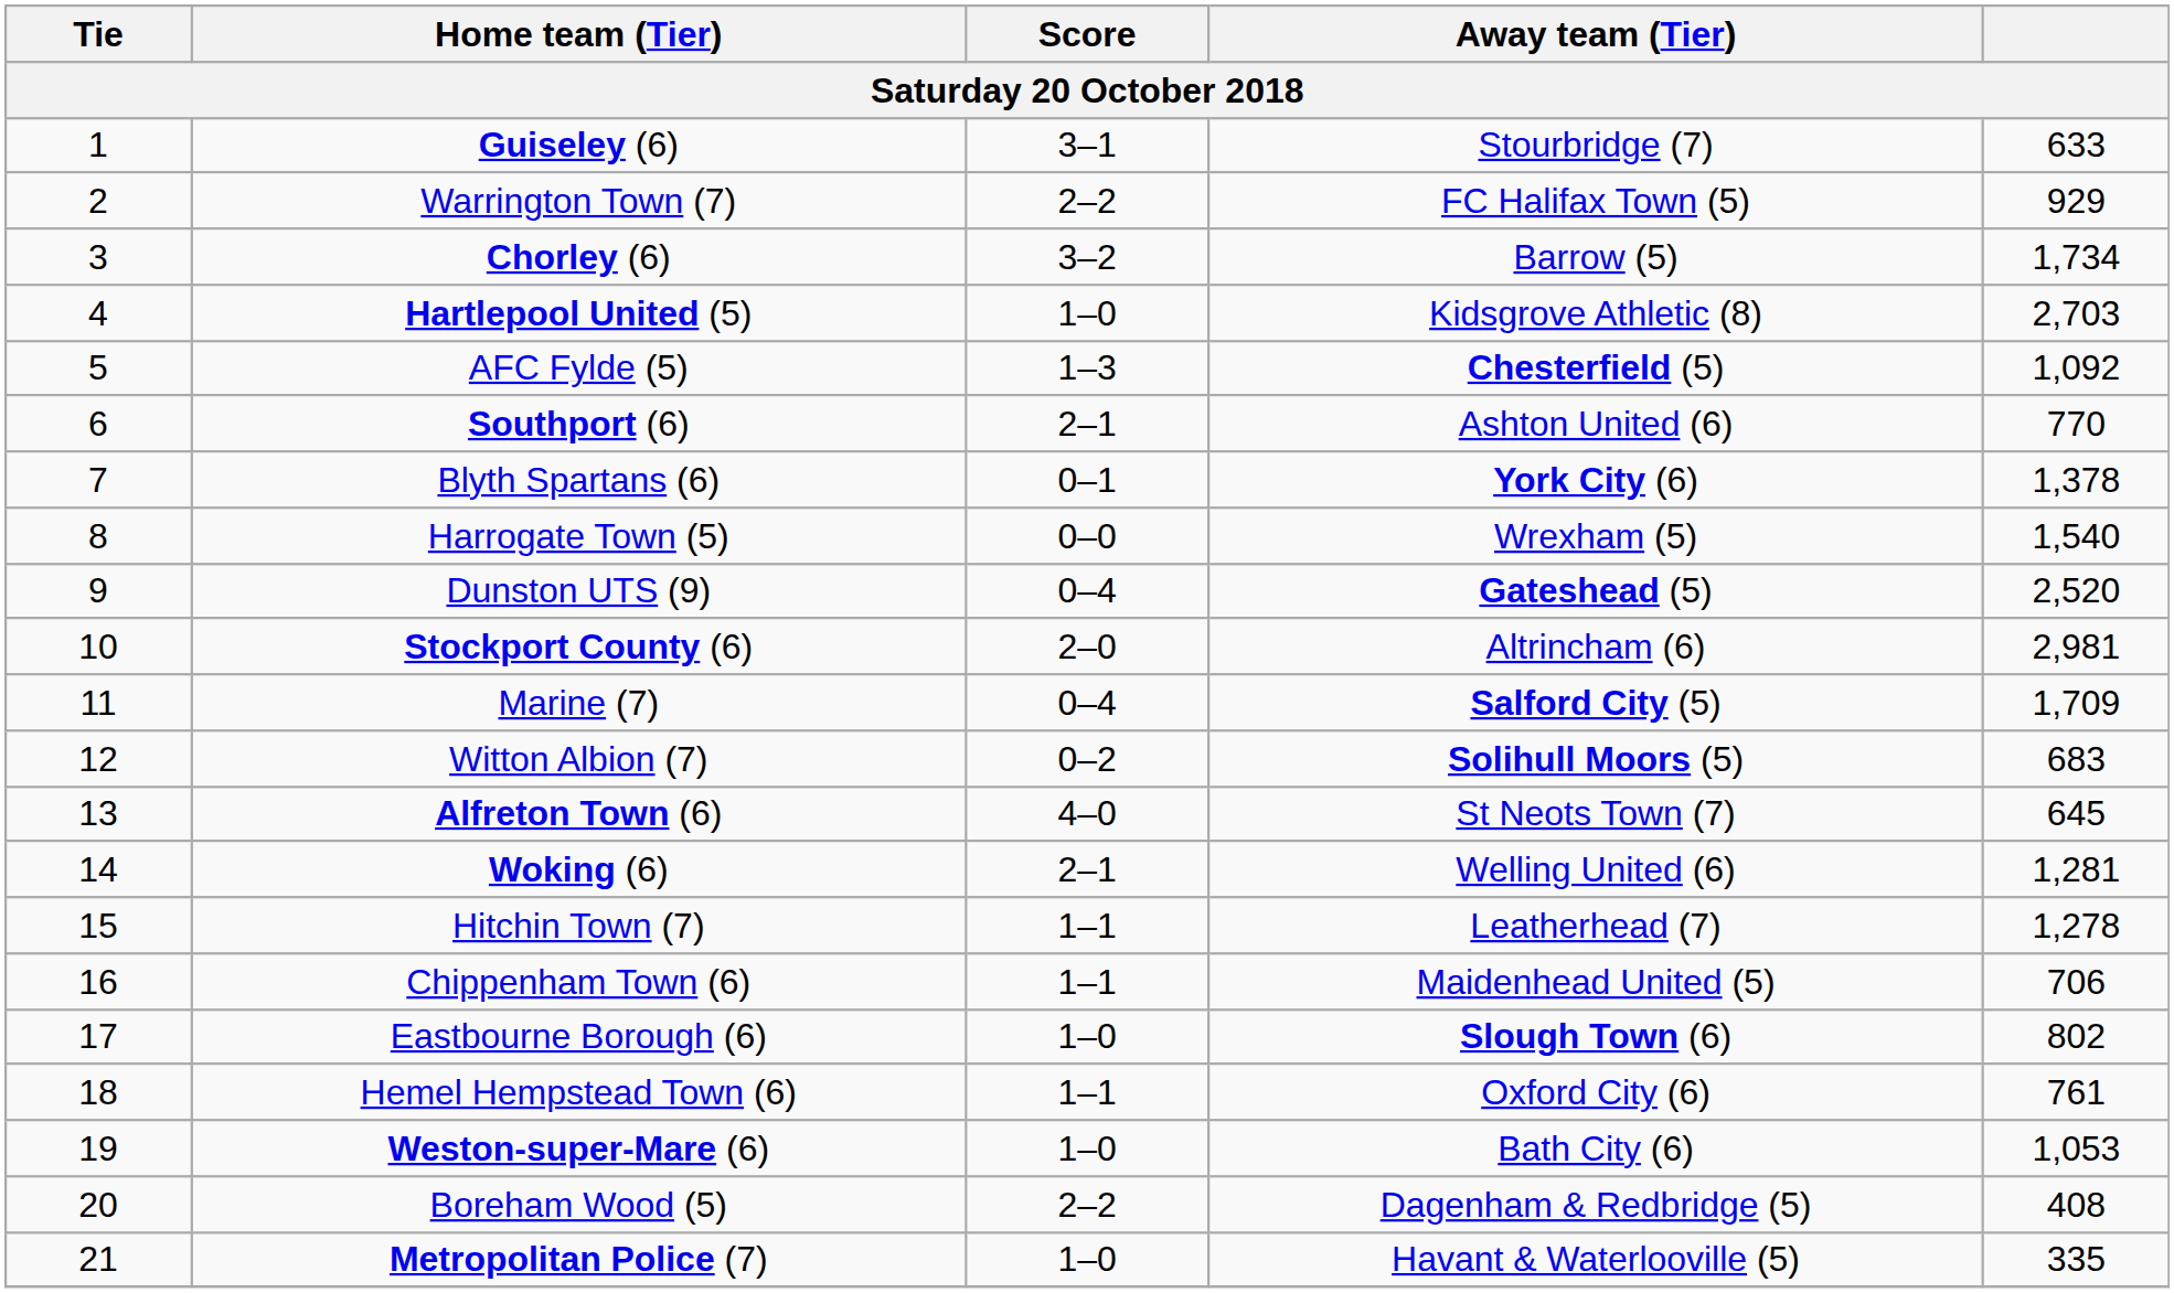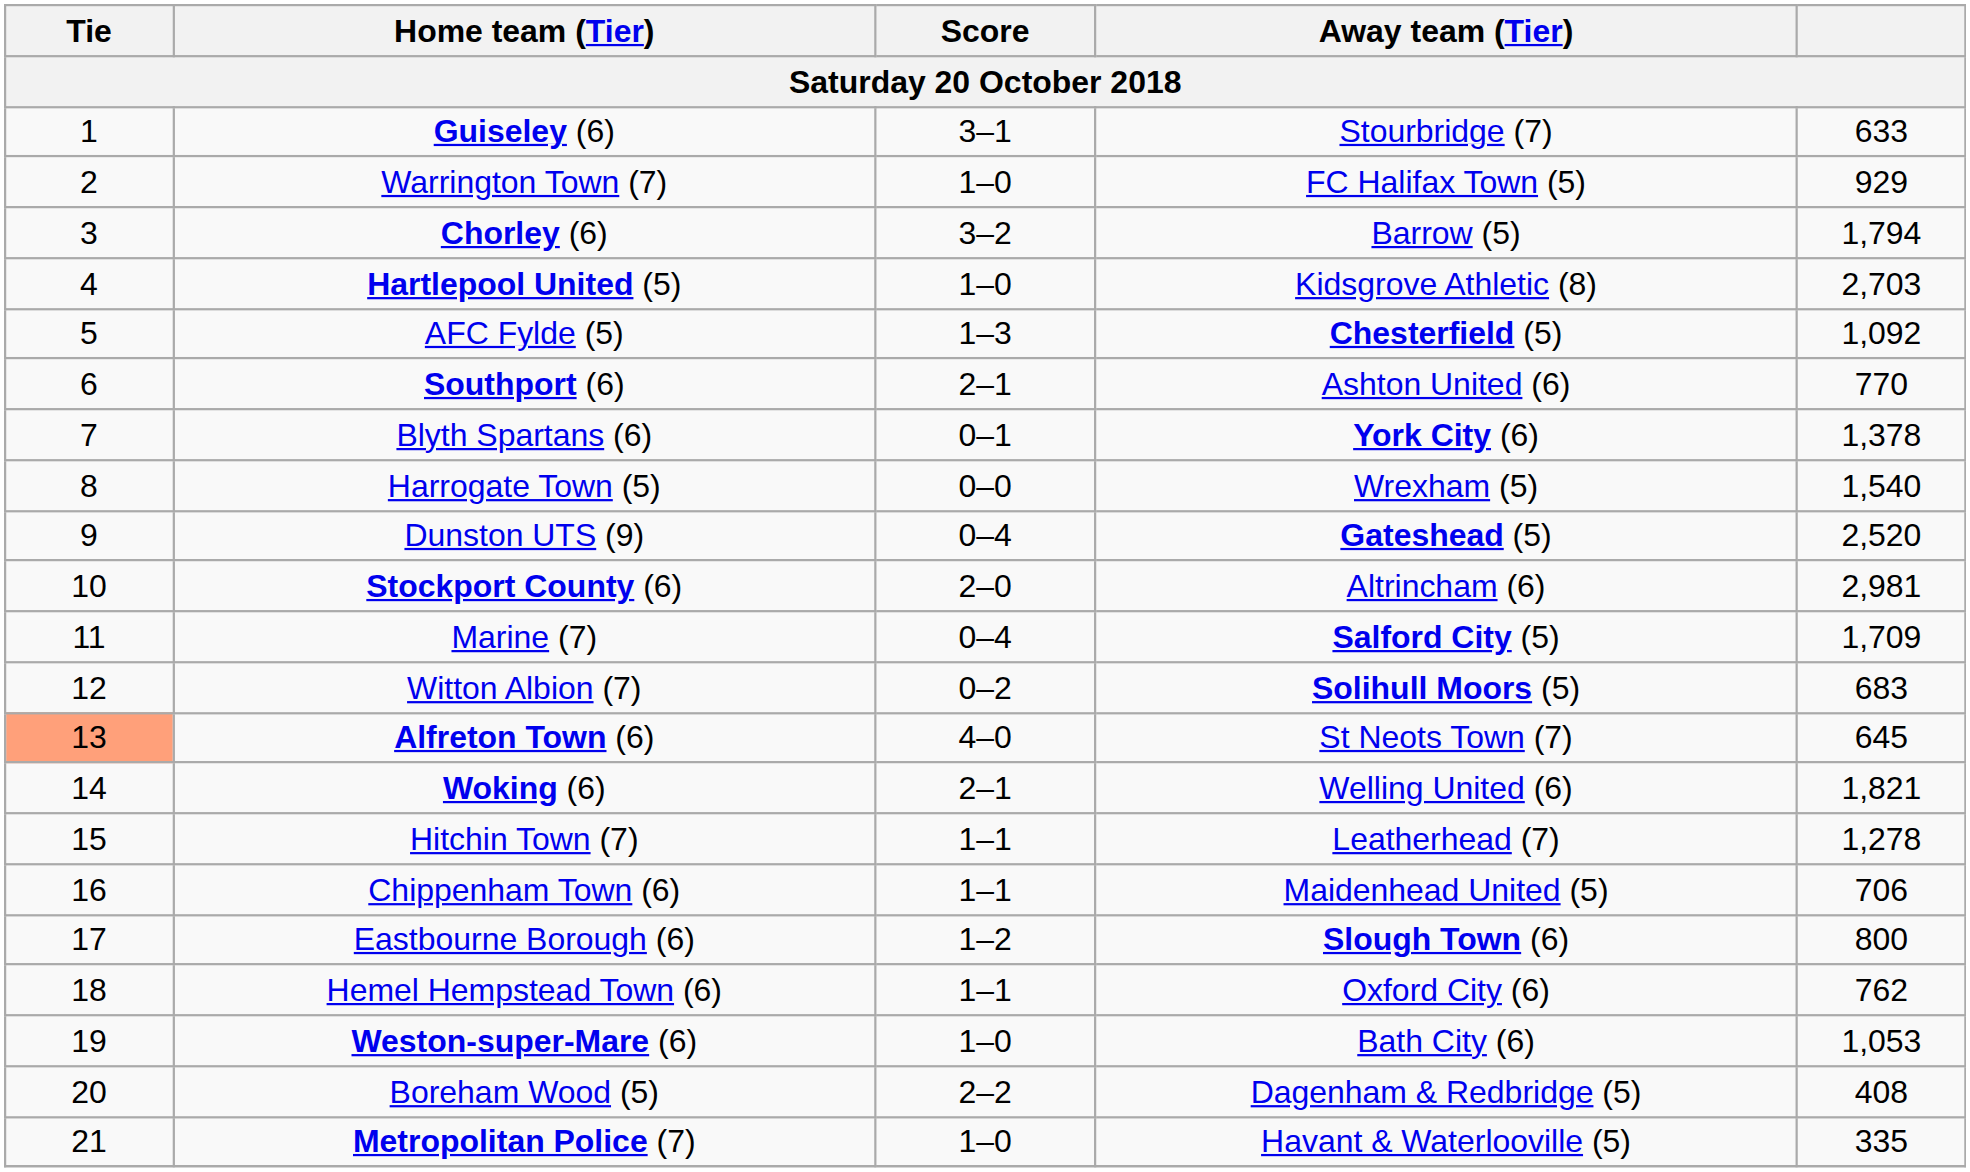Warrington Town (7) | Score: 2–2 -> 1–0
Chorley (6) | column 5: 1,734 -> 1,794
Alfreton Town (6) | Tie: no background -> lightsalmon background
Woking (6) | column 5: 1,281 -> 1,821
Eastbourne Borough (6) | Score: 1–0 -> 1–2
Eastbourne Borough (6) | column 5: 802 -> 800
Hemel Hempstead Town (6) | column 5: 761 -> 762
